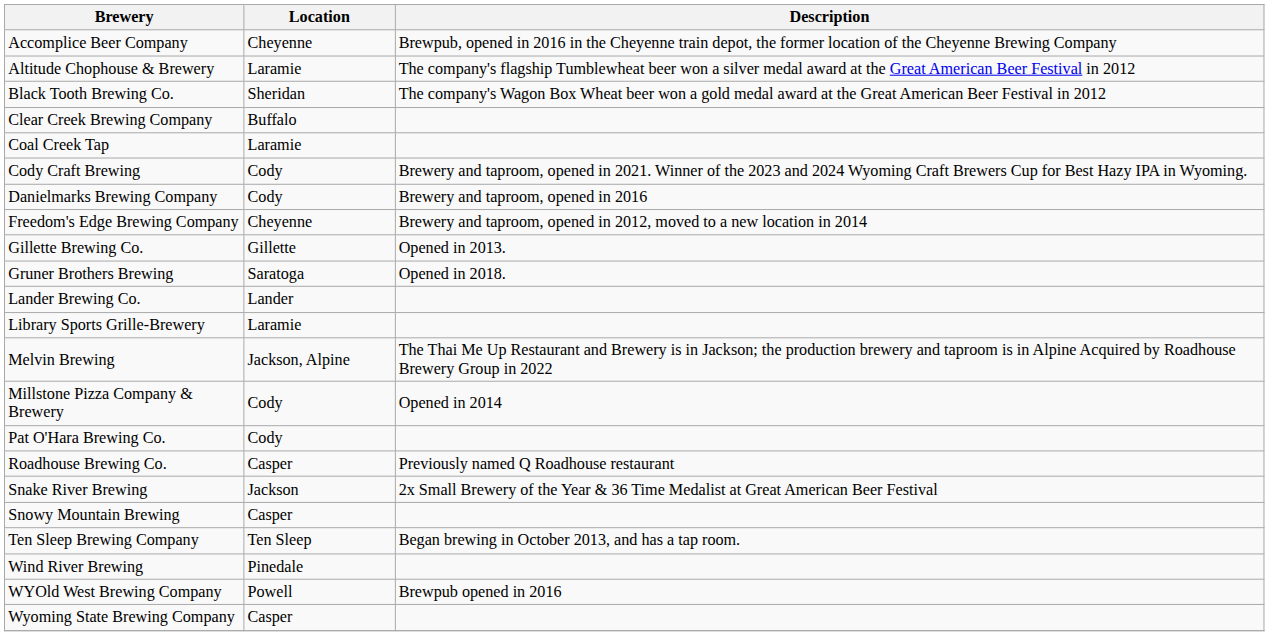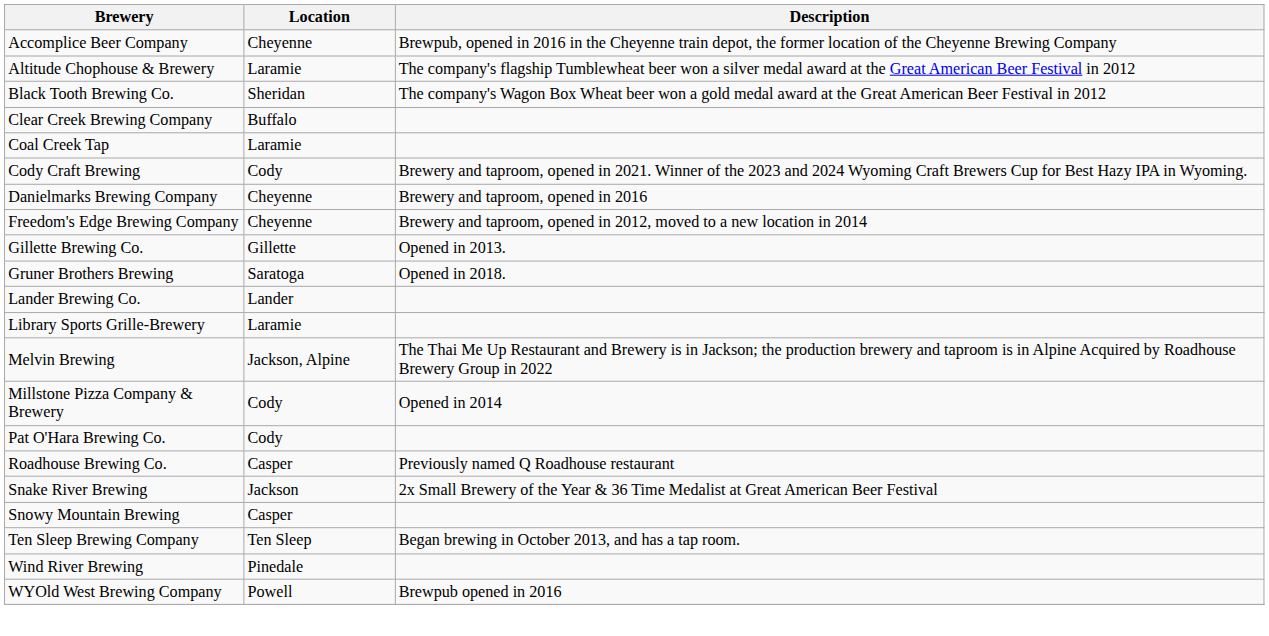Danielmarks Brewing Company | Location: Cody -> Cheyenne
- row: Wyoming State Brewing Company | Casper
